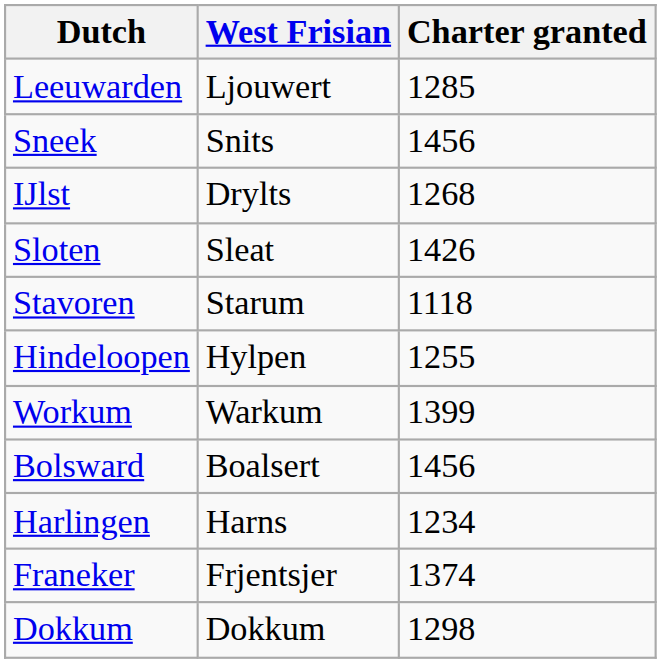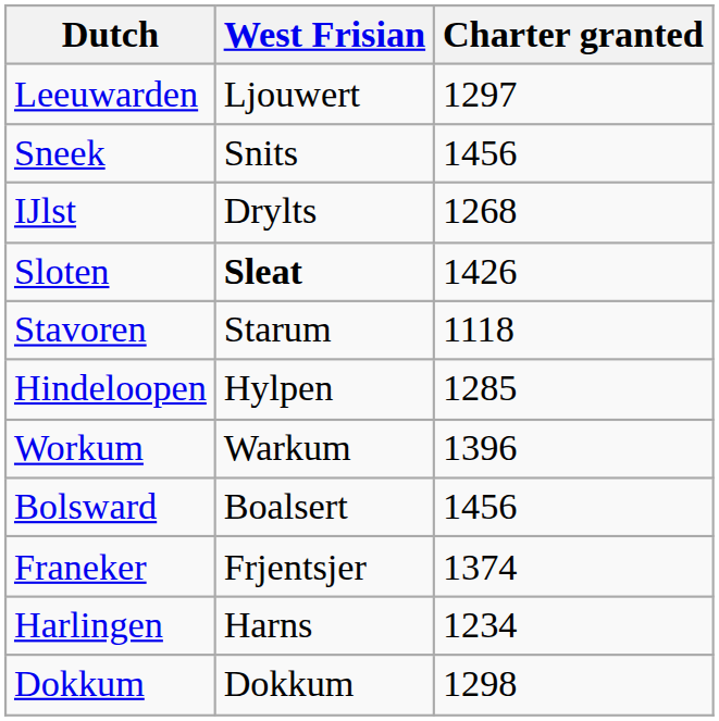Leeuwarden | Charter granted: 1285 -> 1297
Sloten | West Frisian: normal -> bold
Hindeloopen | Charter granted: 1255 -> 1285
Workum | Charter granted: 1399 -> 1396
rows swapped: Harlingen <-> Franeker
